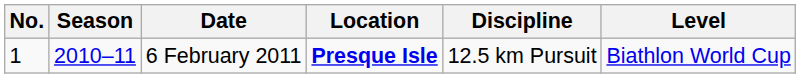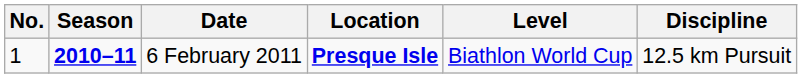columns swapped: Discipline <-> Level
6 February 2011 | Season: normal -> bold
